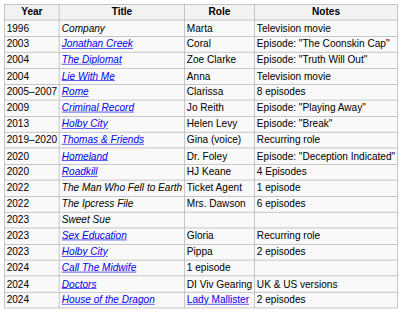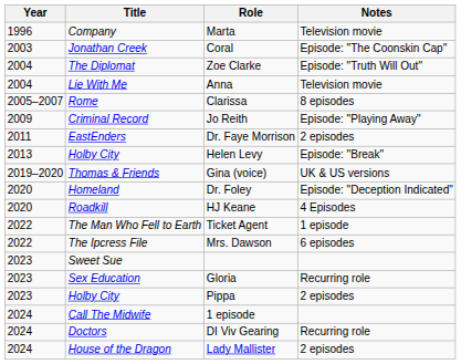+ row: 2011 | EastEnders | Dr. Faye Morrison | 2 episodes
Gina (voice) | Notes: Recurring role -> UK & US versions
DI Viv Gearing | Notes: UK & US versions -> Recurring role
